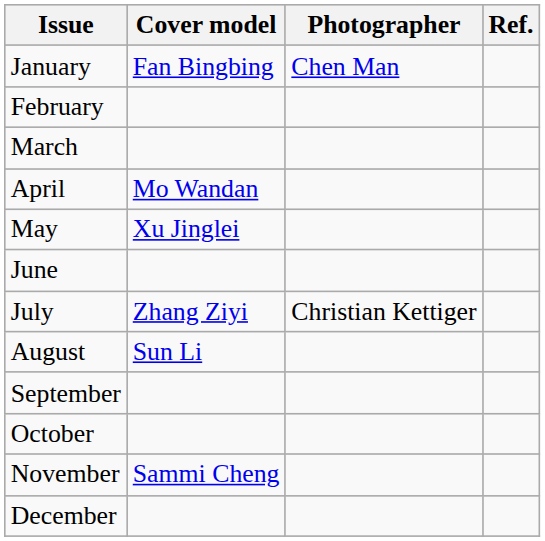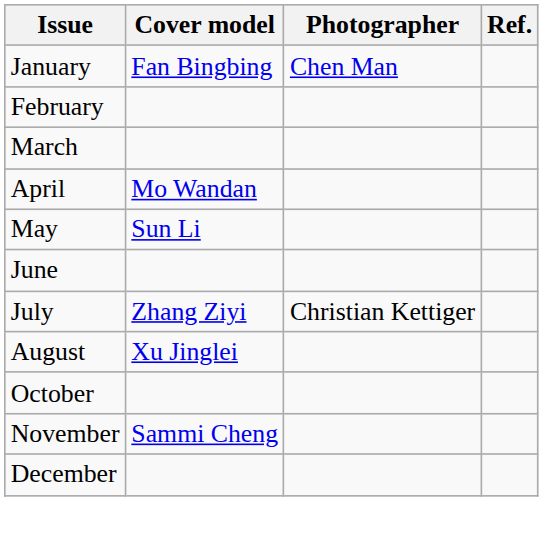May | Cover model: Xu Jinglei -> Sun Li
August | Cover model: Sun Li -> Xu Jinglei
- row: September
